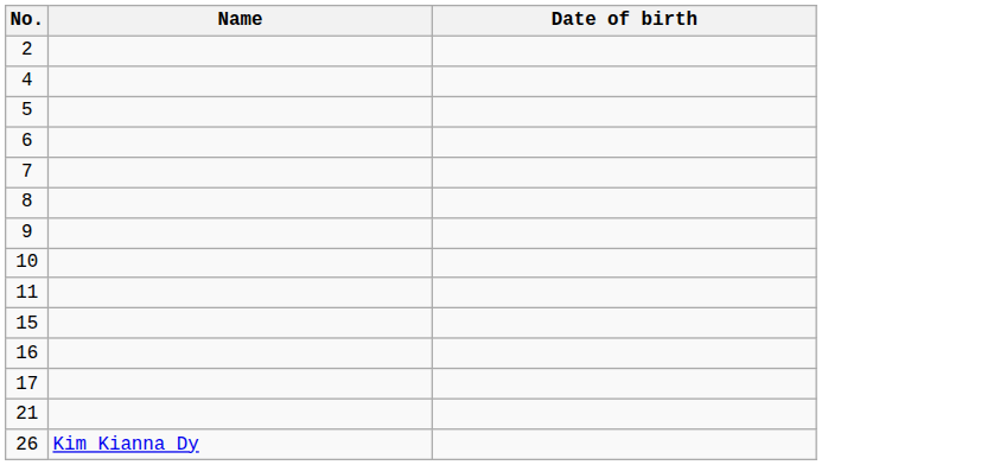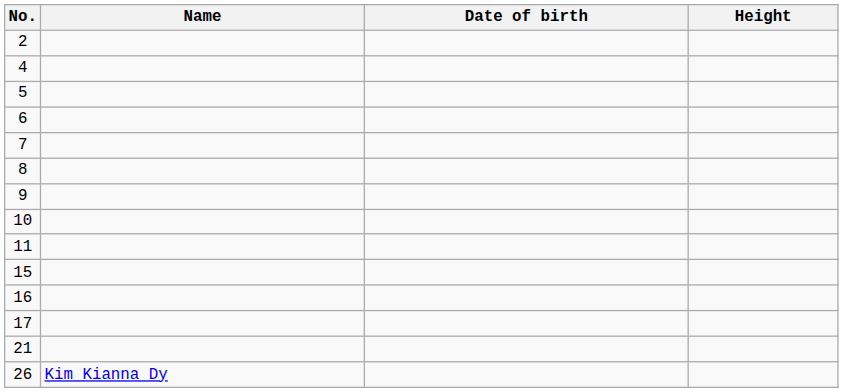+ column: Height
